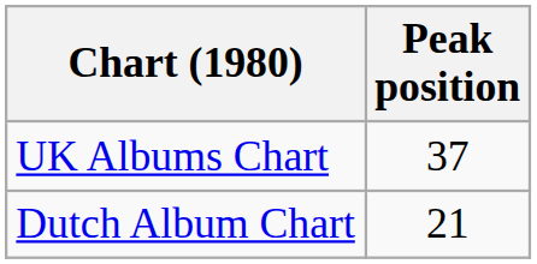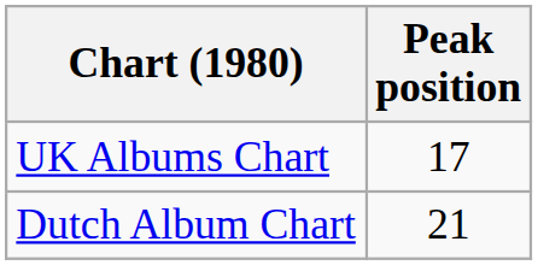UK Albums Chart | Peak position: 37 -> 17
